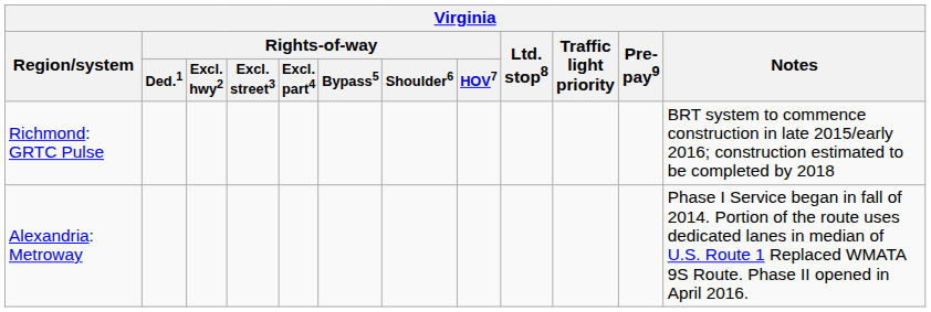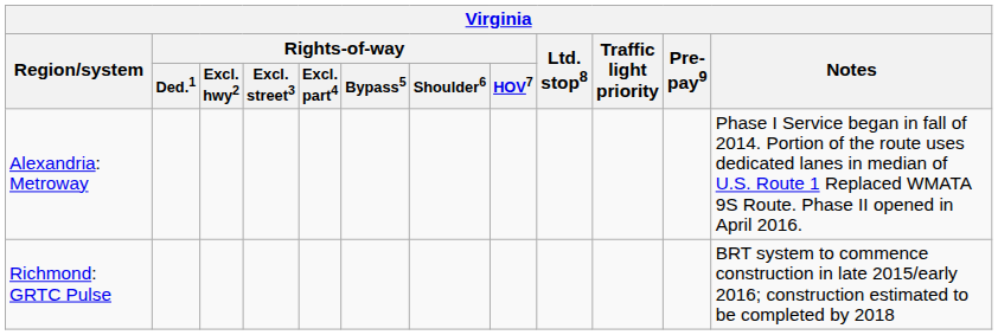rows swapped: Alexandria: Metroway <-> Richmond: GRTC Pulse
